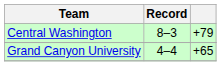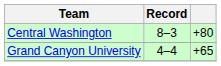Central Washington | column 3: +79 -> +80
